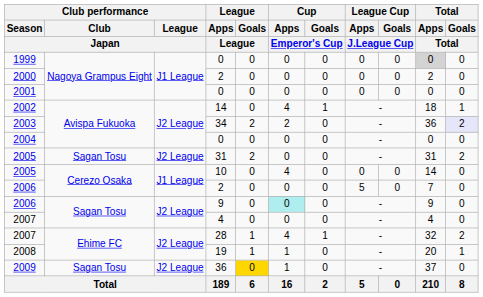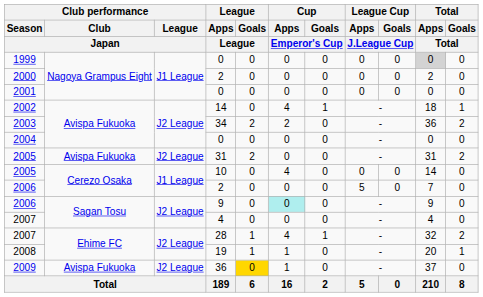2003 | Total / Goals / Total: lavender background -> no background
2005 / 31 | Club performance / Club / Japan: Sagan Tosu -> Avispa Fukuoka
2009 | Club performance / Club / Japan: Sagan Tosu -> Avispa Fukuoka
